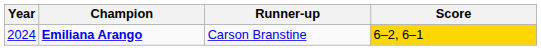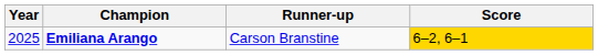Emiliana Arango | Year: 2024 -> 2025
